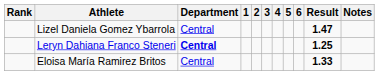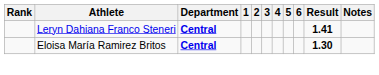- row: Lizel Daniela Gomez Ybarrola | Central | 1.47
Leryn Dahiana Franco Steneri | Result: 1.25 -> 1.41
Eloisa María Ramirez Britos | Department: normal -> bold
Eloisa María Ramirez Britos | Result: 1.33 -> 1.30
